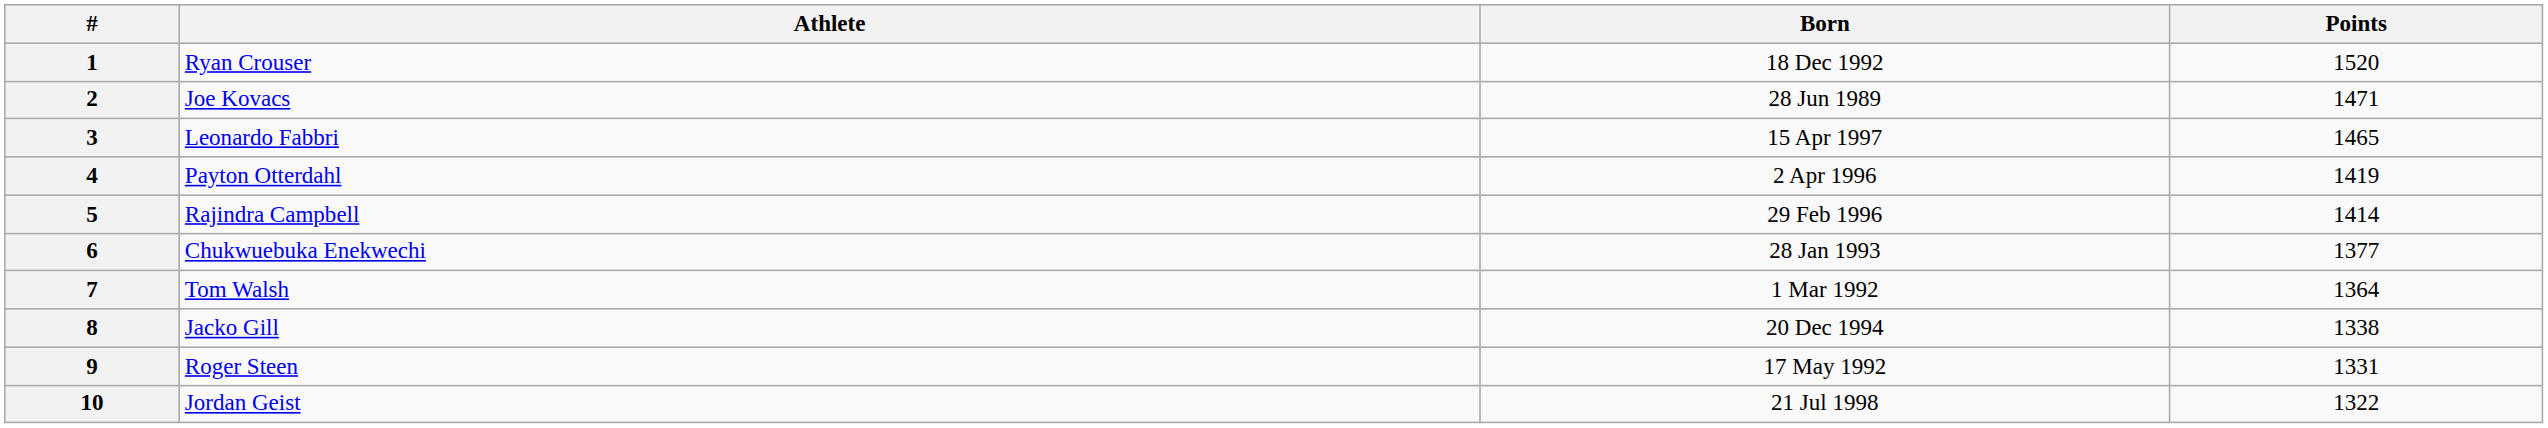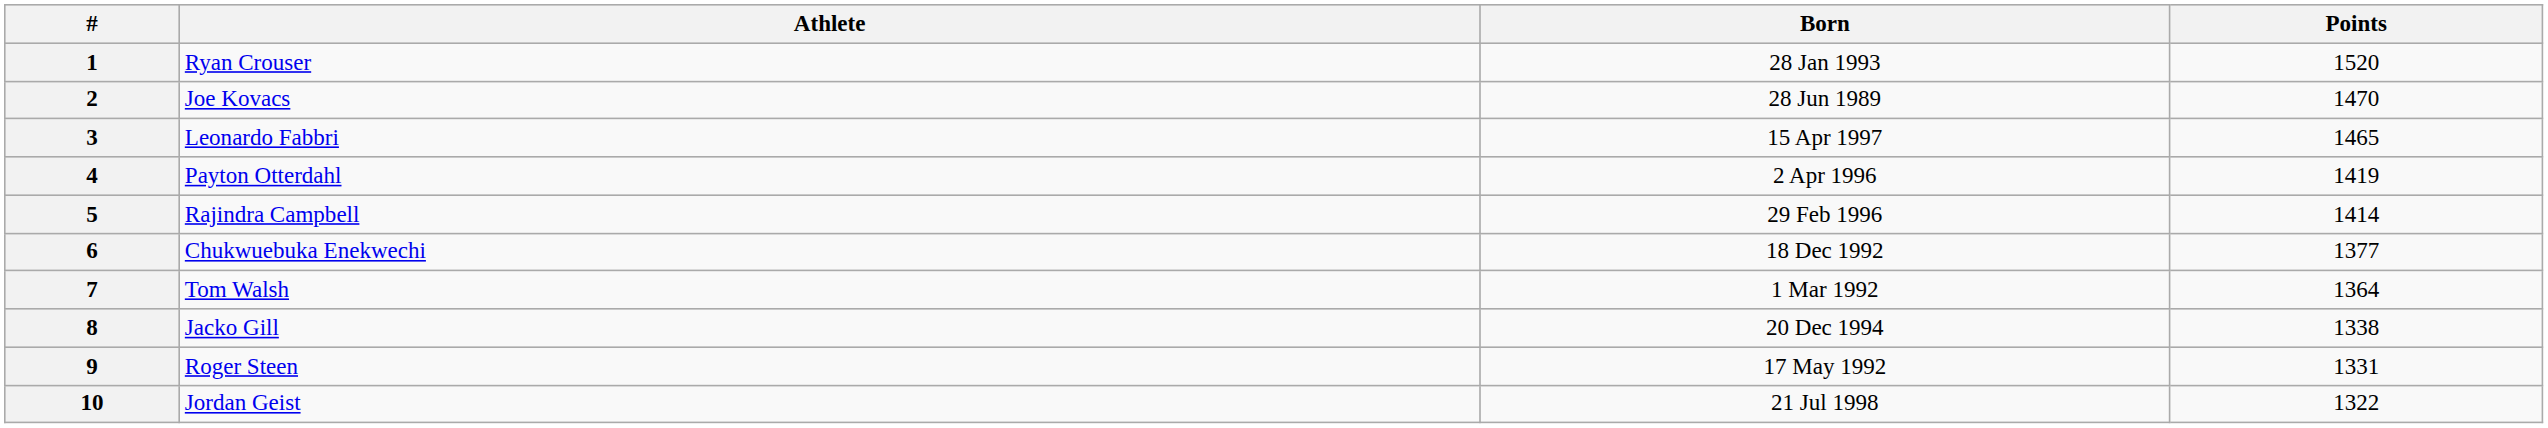1 | Born: 18 Dec 1992 -> 28 Jan 1993
2 | Points: 1471 -> 1470
6 | Born: 28 Jan 1993 -> 18 Dec 1992
